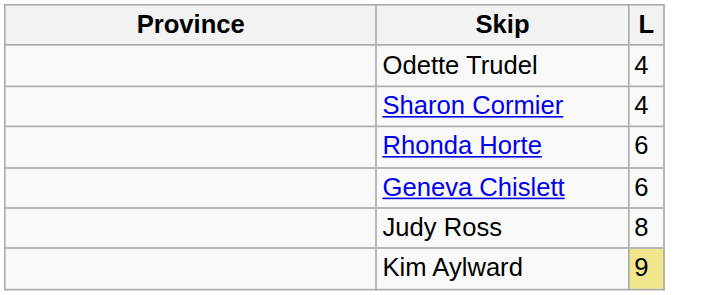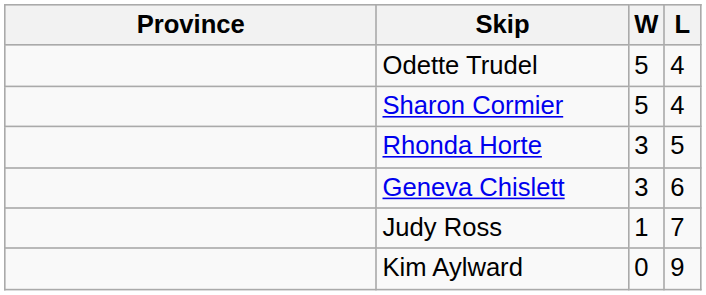+ column: W | 5 | 5 | 3 | 3 | 1 | 0
Rhonda Horte | L: 6 -> 5
Judy Ross | L: 8 -> 7
Kim Aylward | L: khaki background -> no background
